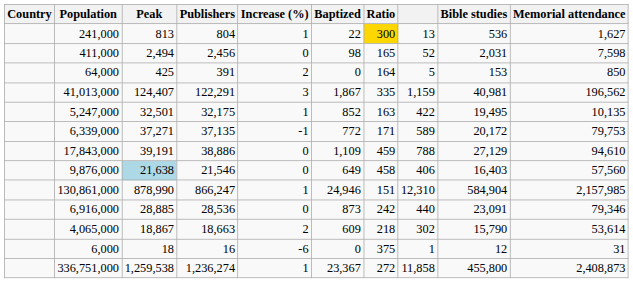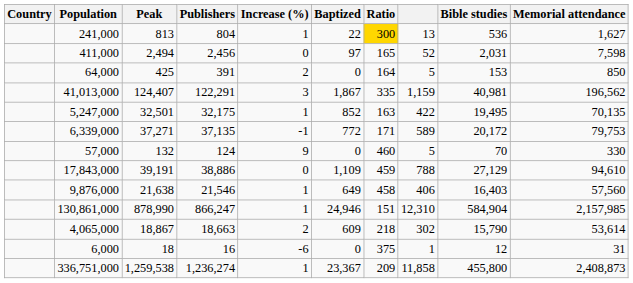411,000 | Baptized: 98 -> 97
5,247,000 | Memorial attendance: 10,135 -> 70,135
+ row: 57,000 | 132 | 124 | 9 | 0 | 460 | 5 | 70 | 330
9,876,000 | Peak: lightblue background -> no background
9,876,000 | Increase (%): 0 -> 1
- row: 6,916,000 | 28,885 | 28,536 | 0 | 873 | 242 | 440 | 23,091 | 79,346
336,751,000 | Ratio: 272 -> 209
